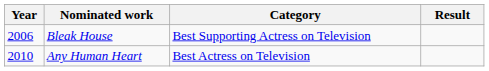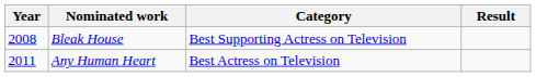Bleak House | Year: 2006 -> 2008
Any Human Heart | Year: 2010 -> 2011
